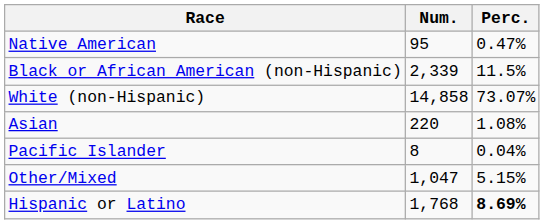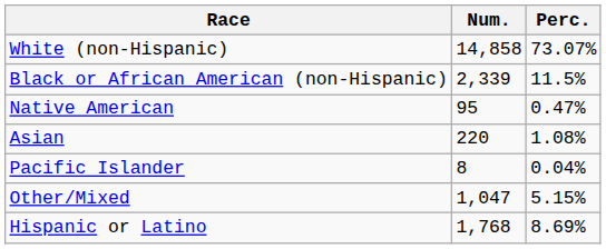rows swapped: White (non-Hispanic) <-> Native American
Hispanic or Latino | Perc.: bold -> normal
